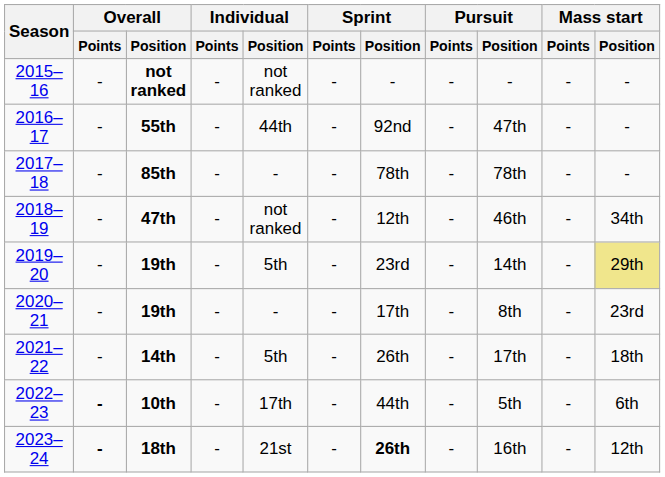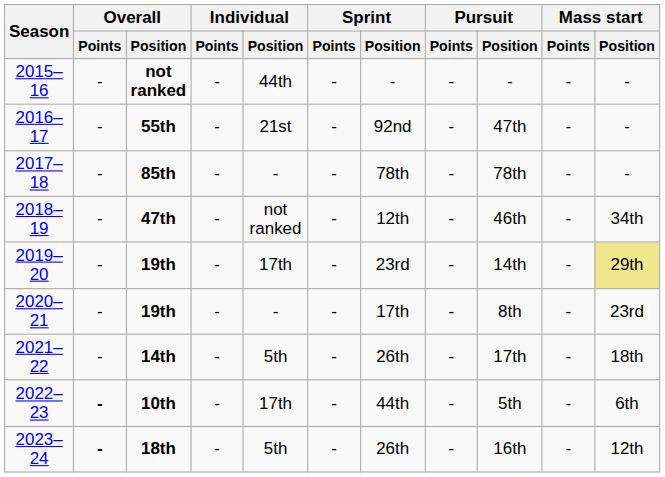2015–16 | Individual / Position: not ranked -> 44th
2016–17 | Individual / Position: 44th -> 21st
2019–20 | Individual / Position: 5th -> 17th
2023–24 | Individual / Position: 21st -> 5th
2023–24 | Sprint / Position: bold -> normal
